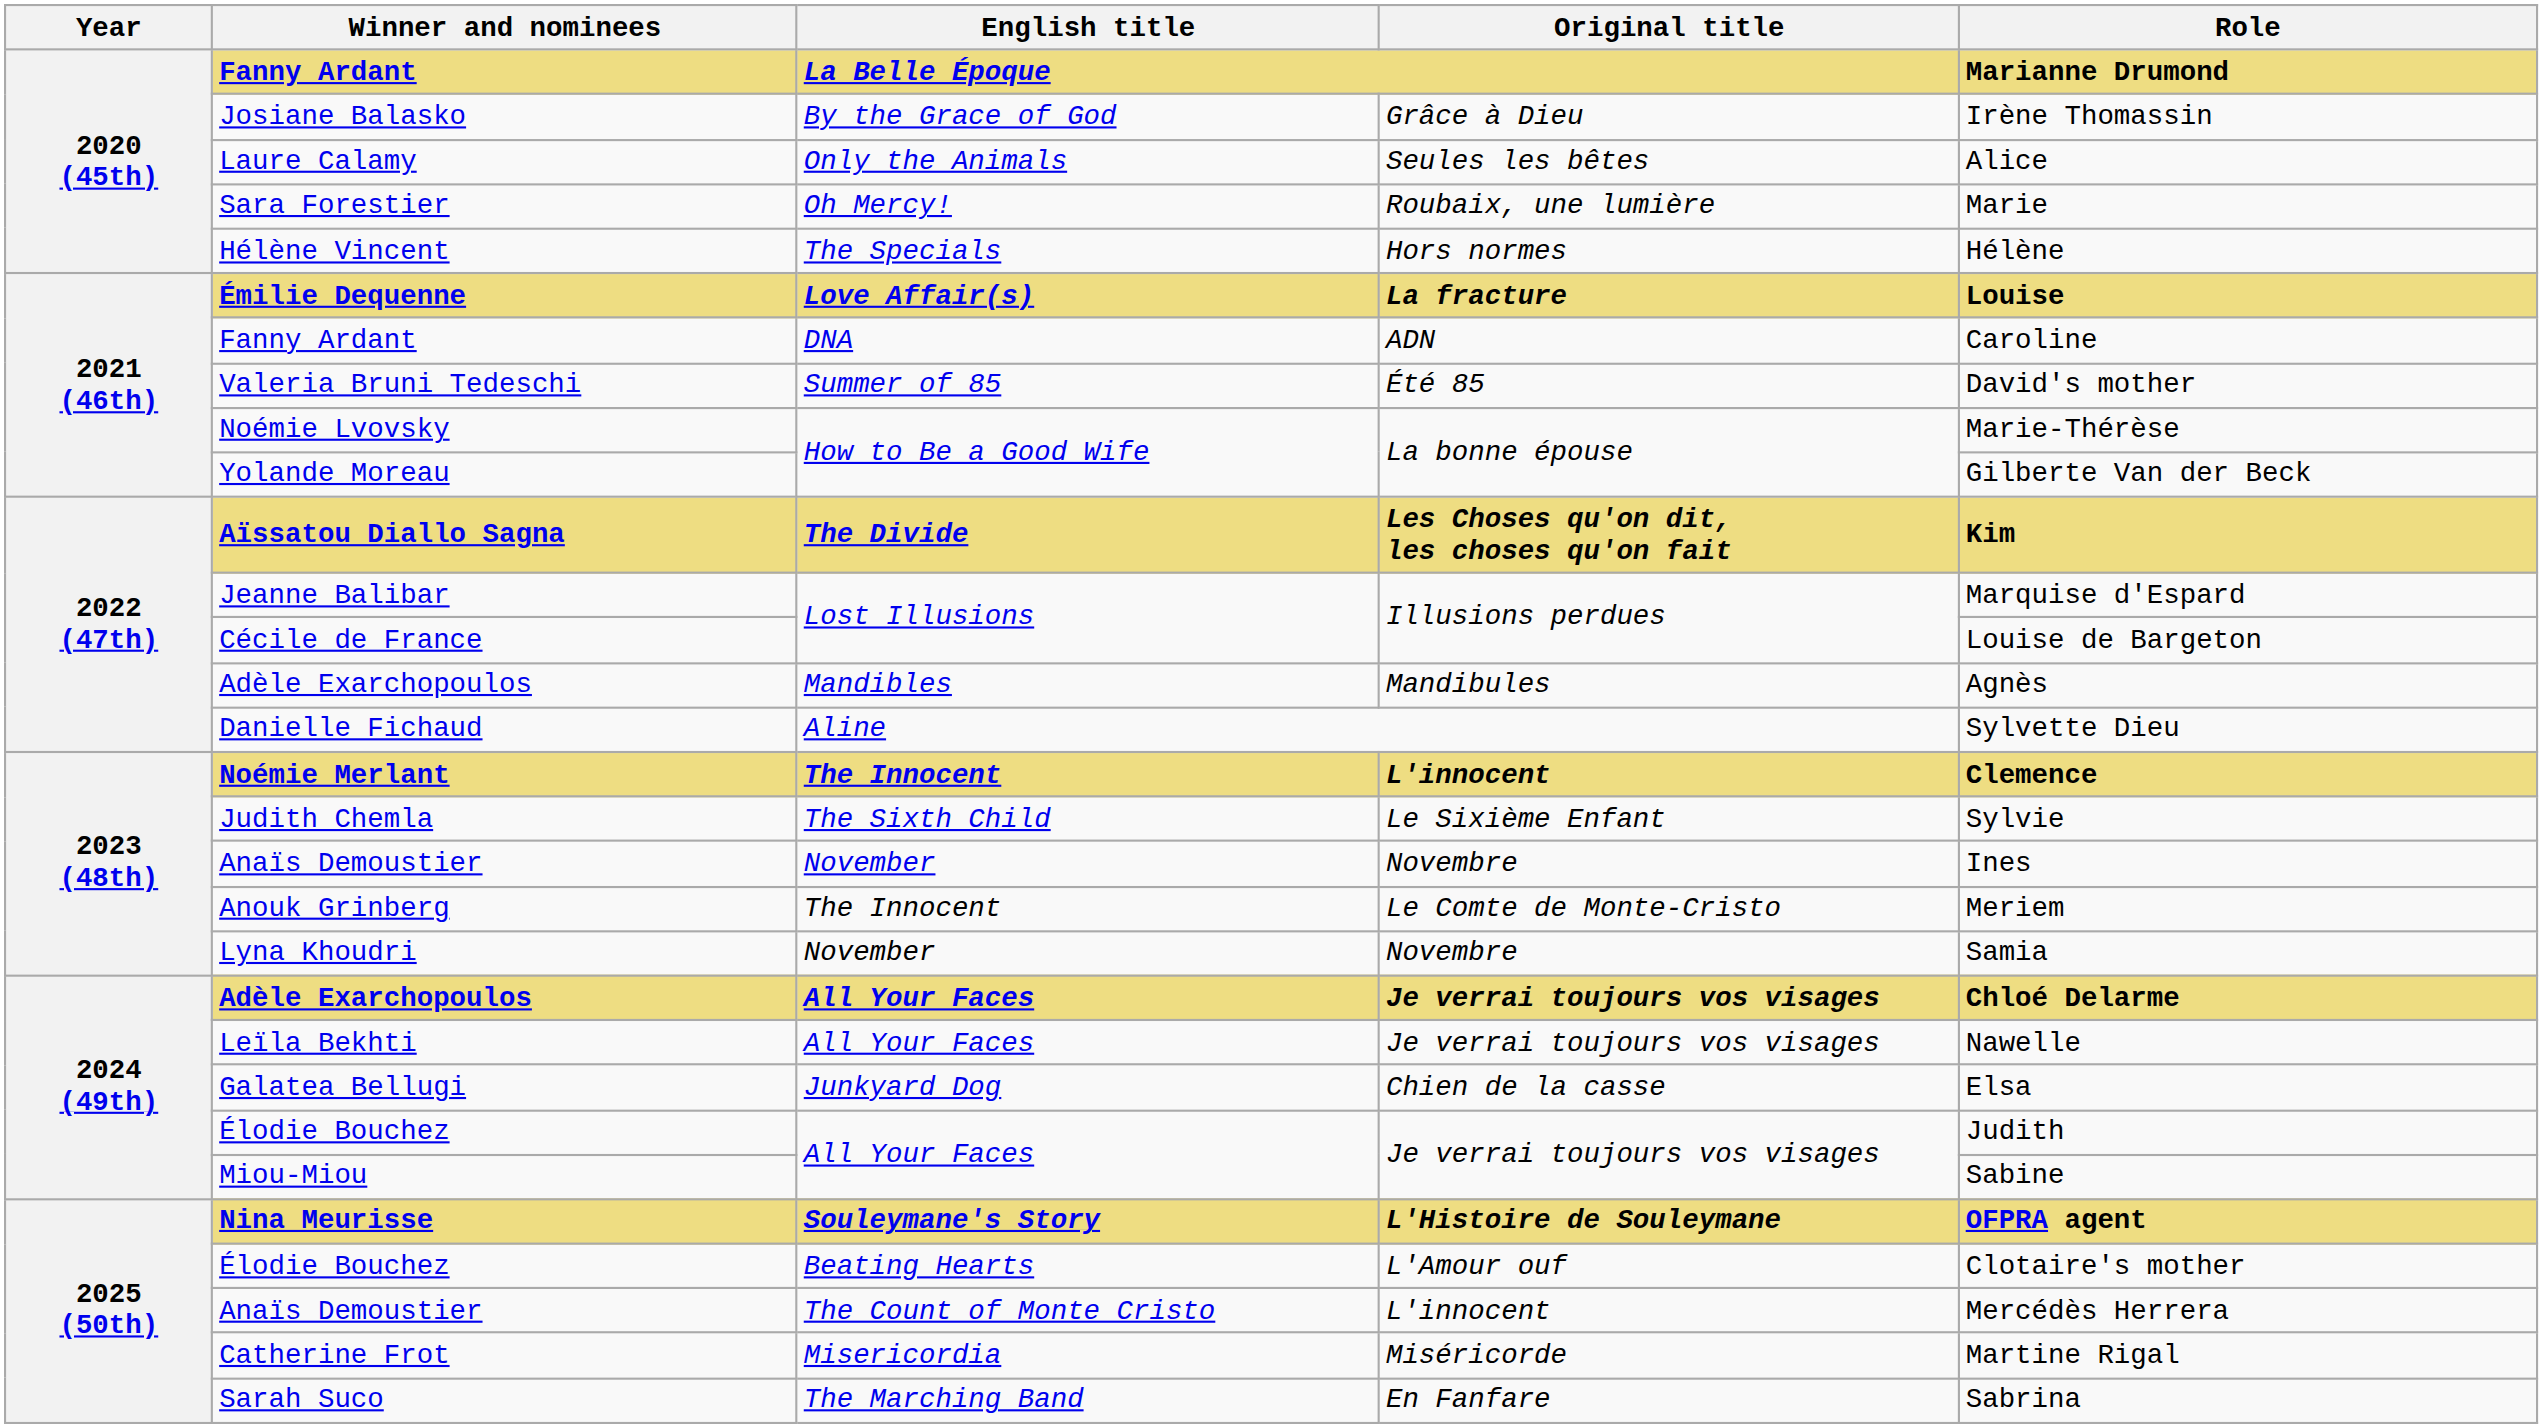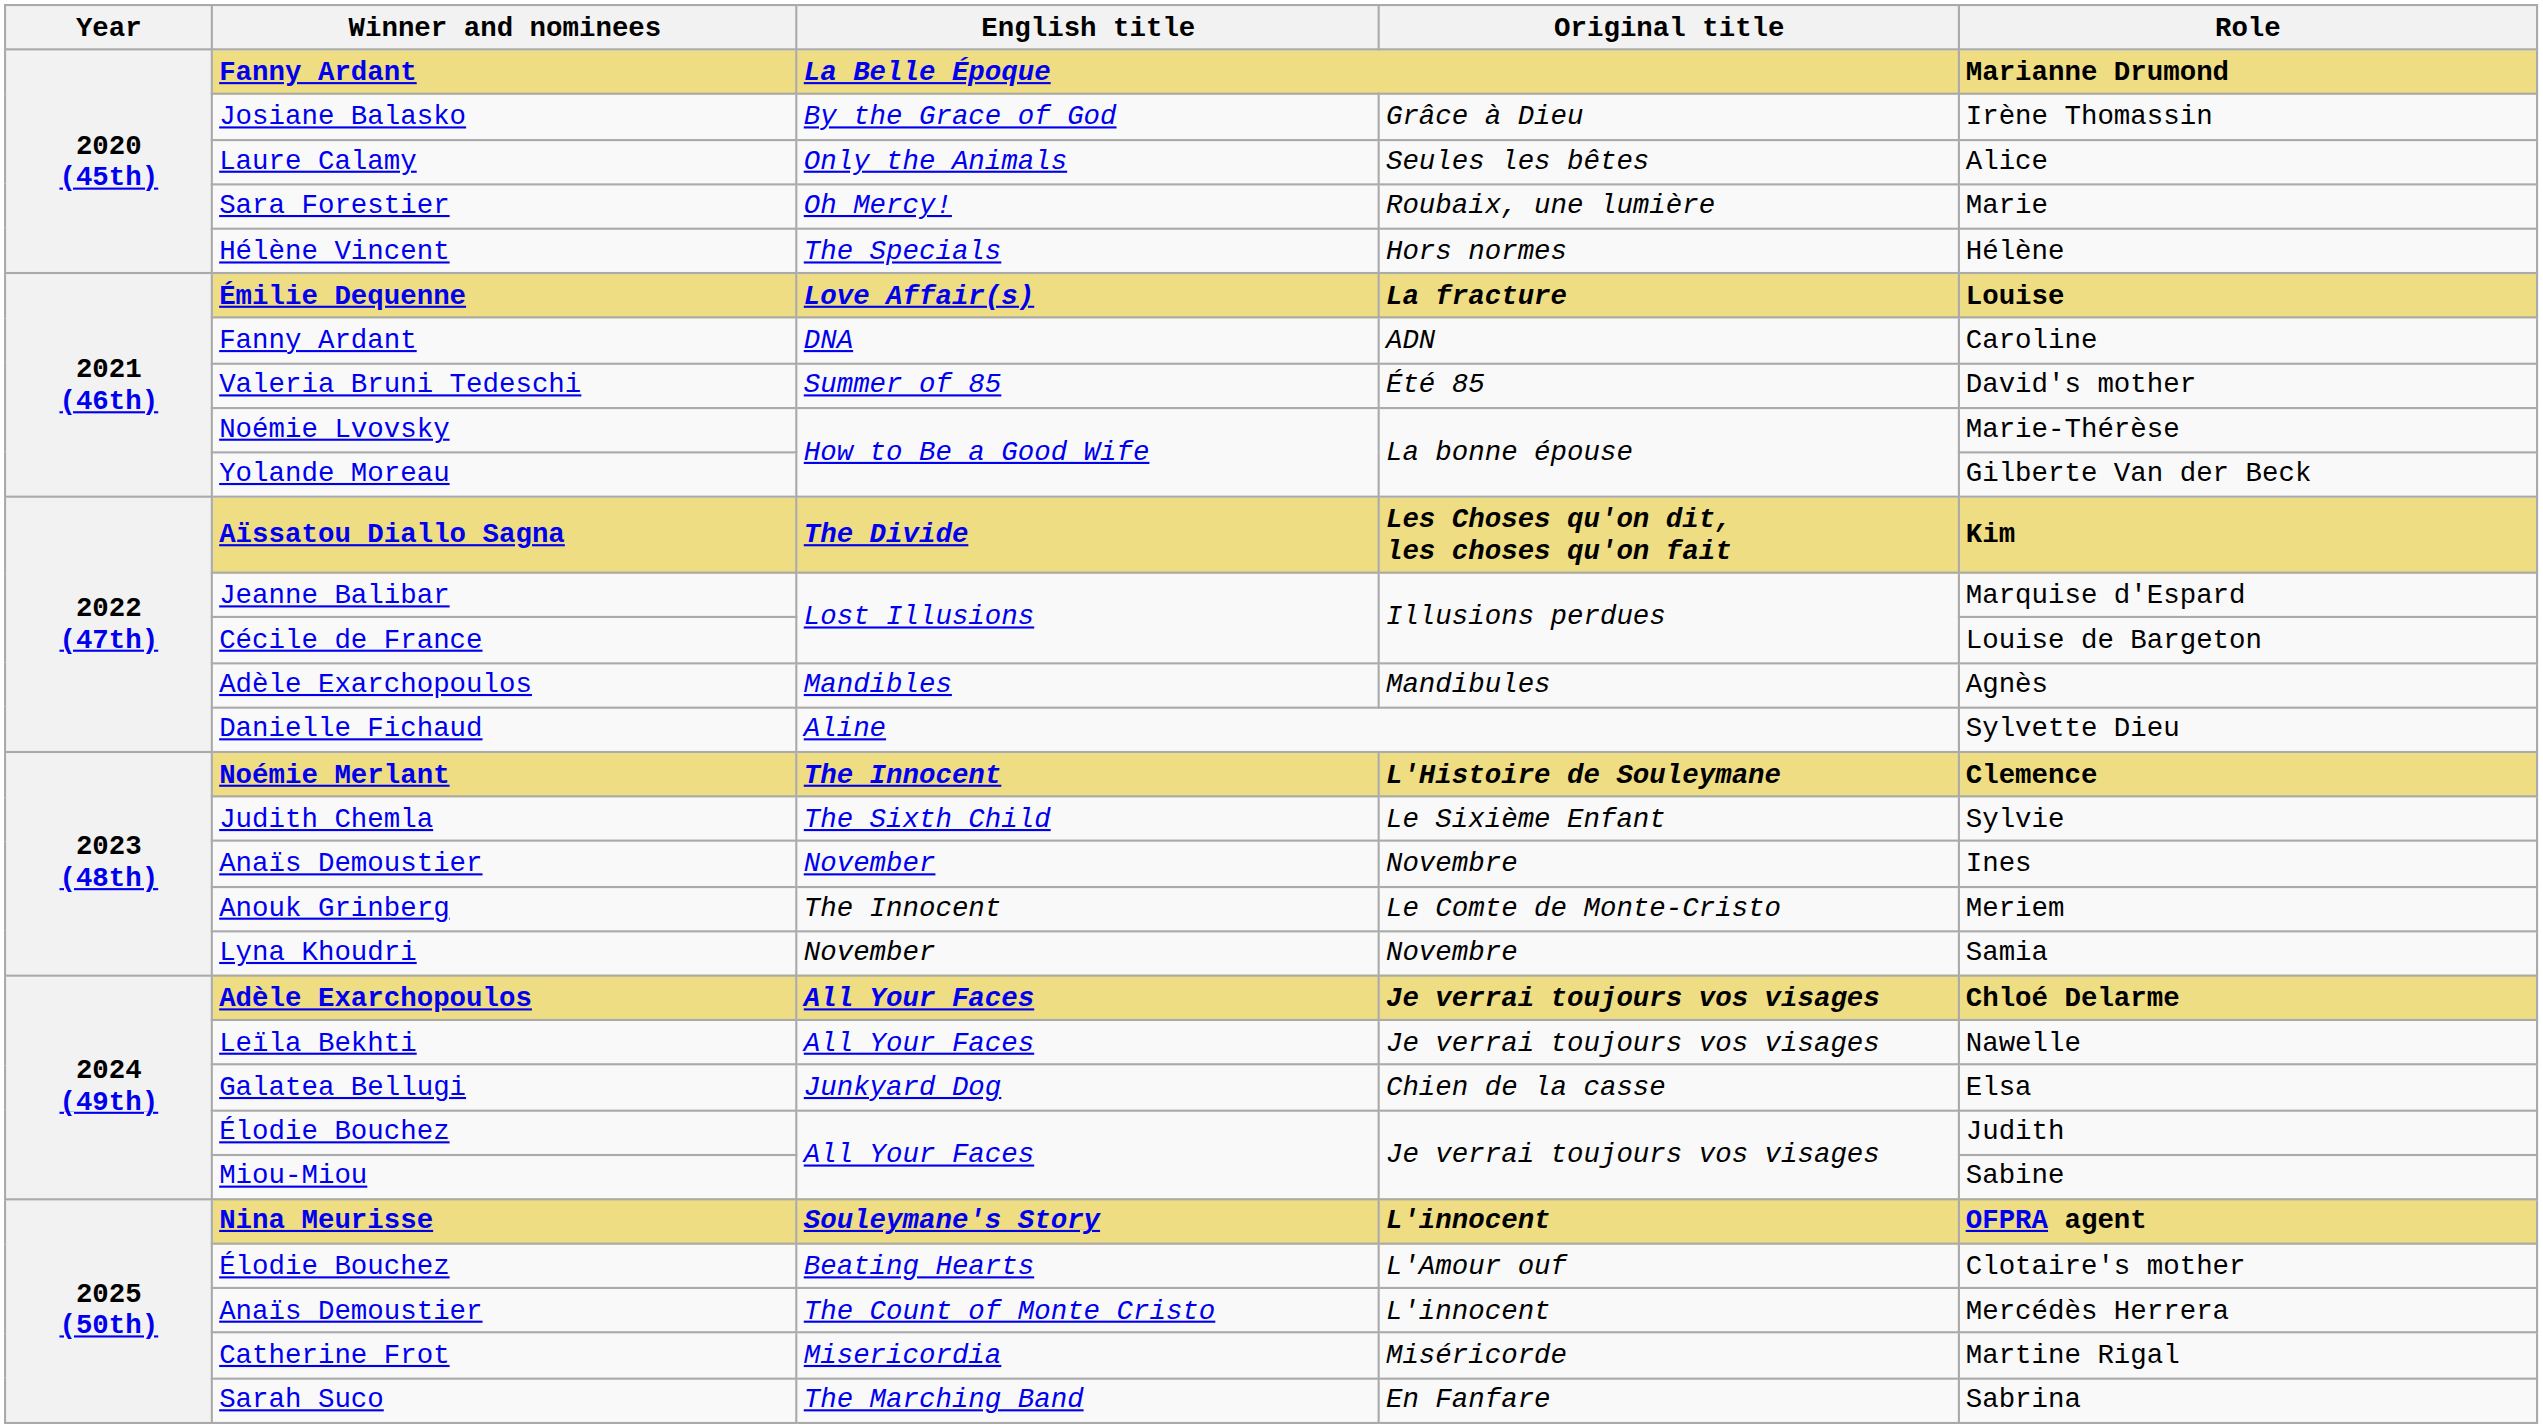Noémie Merlant | Original title: L'innocent -> L'Histoire de Souleymane
Nina Meurisse | Original title: L'Histoire de Souleymane -> L'innocent
